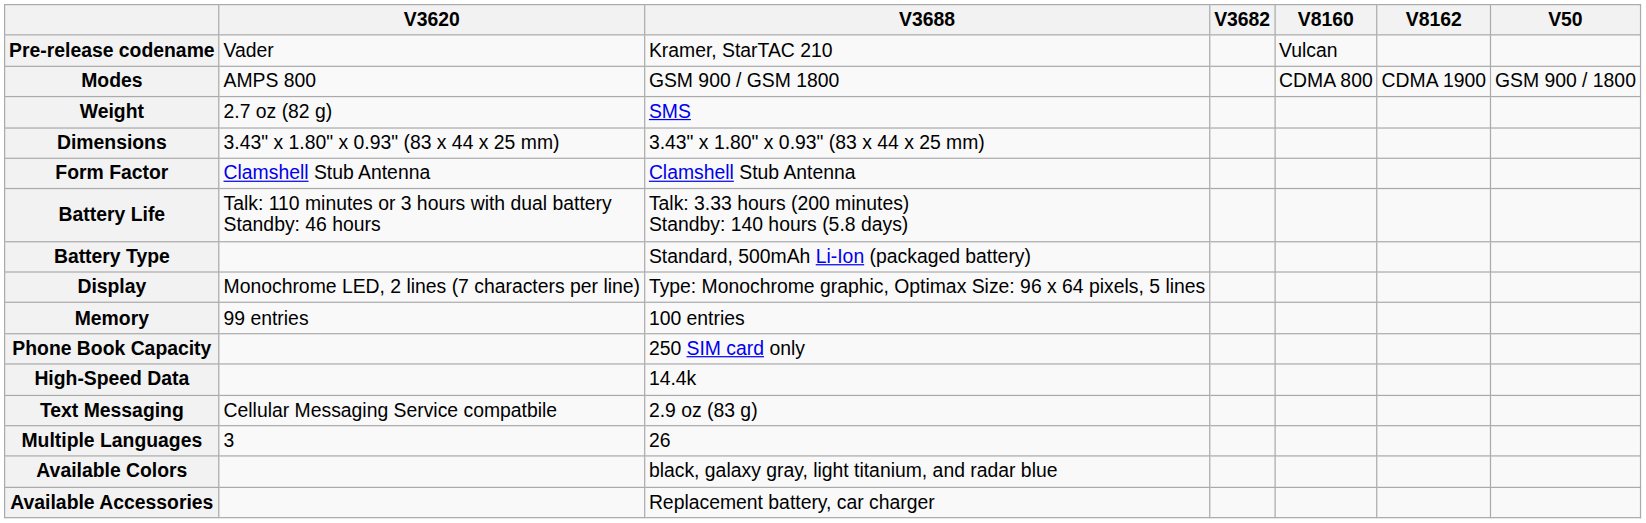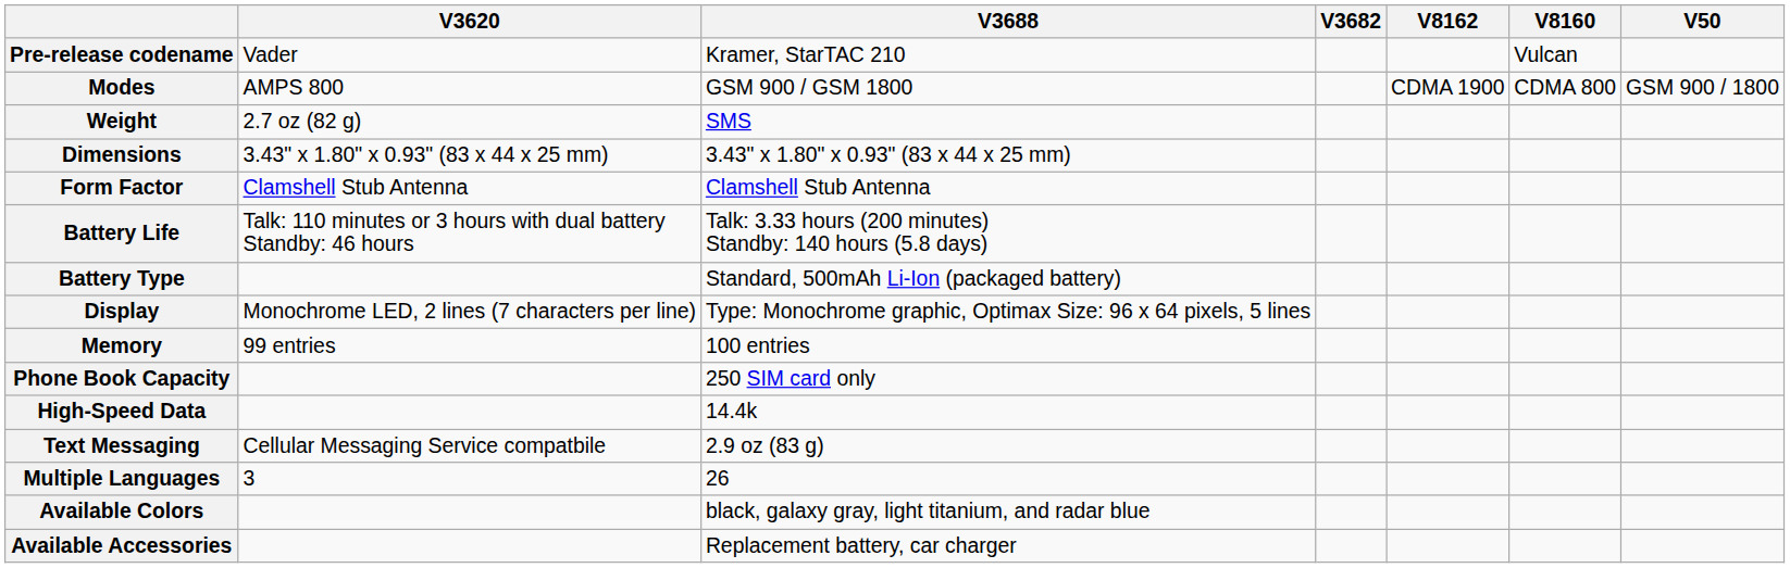columns swapped: V8160 <-> V8162
